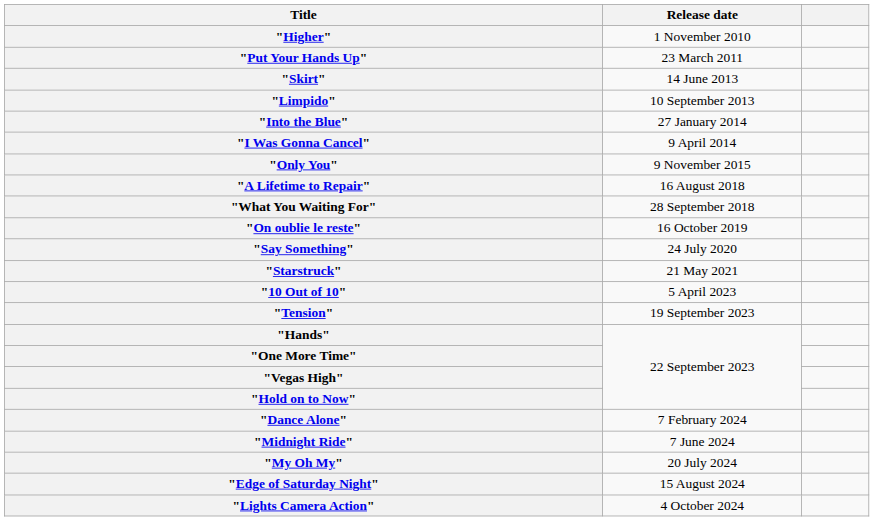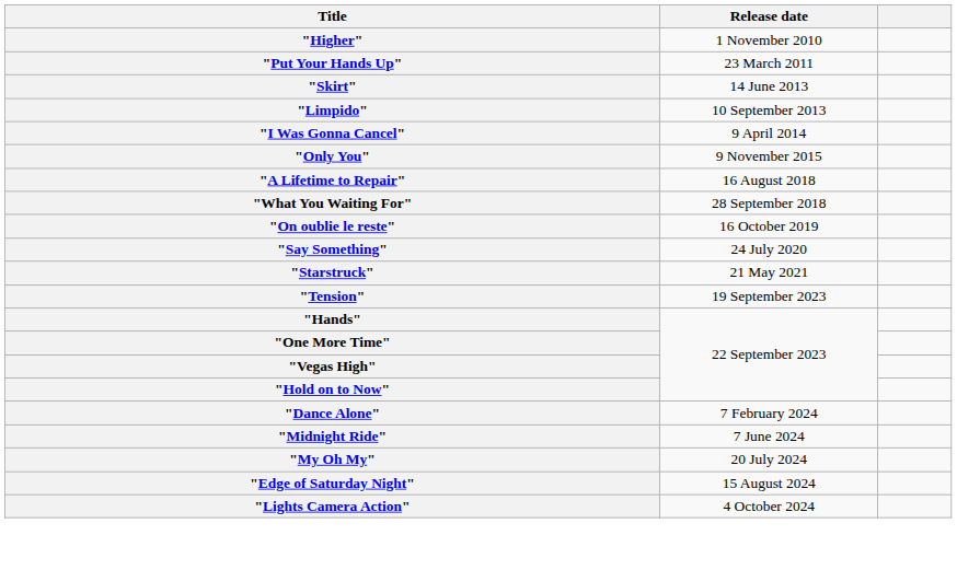- row: "Into the Blue" | 27 January 2014
- row: "10 Out of 10" | 5 April 2023
